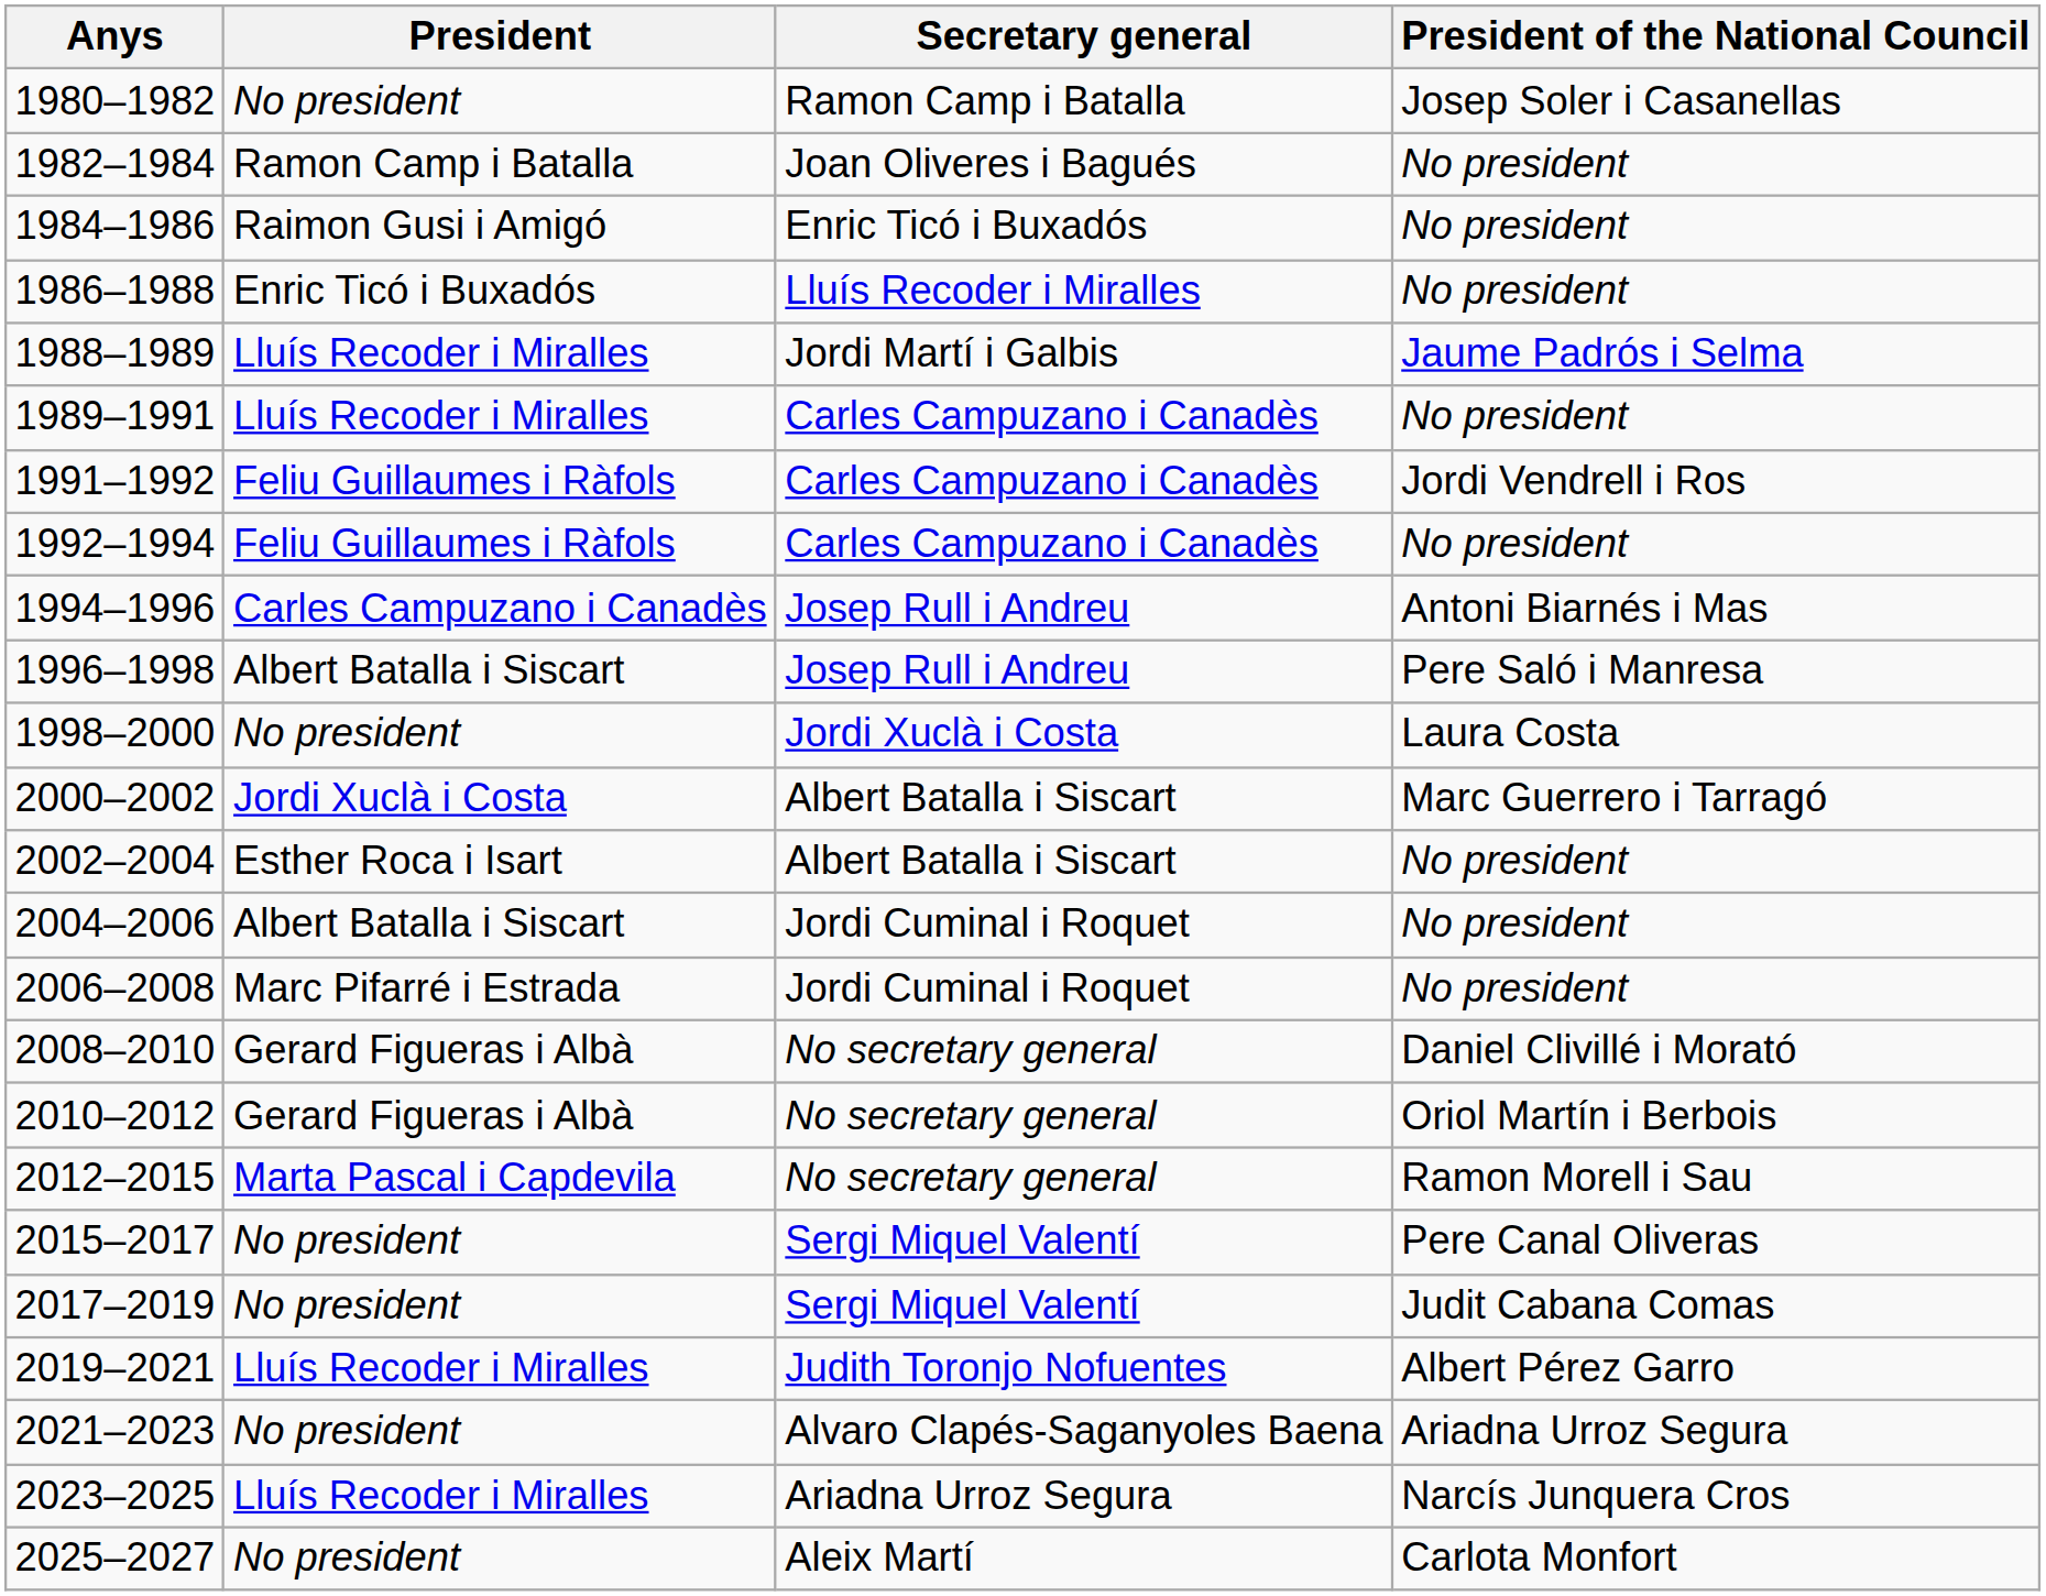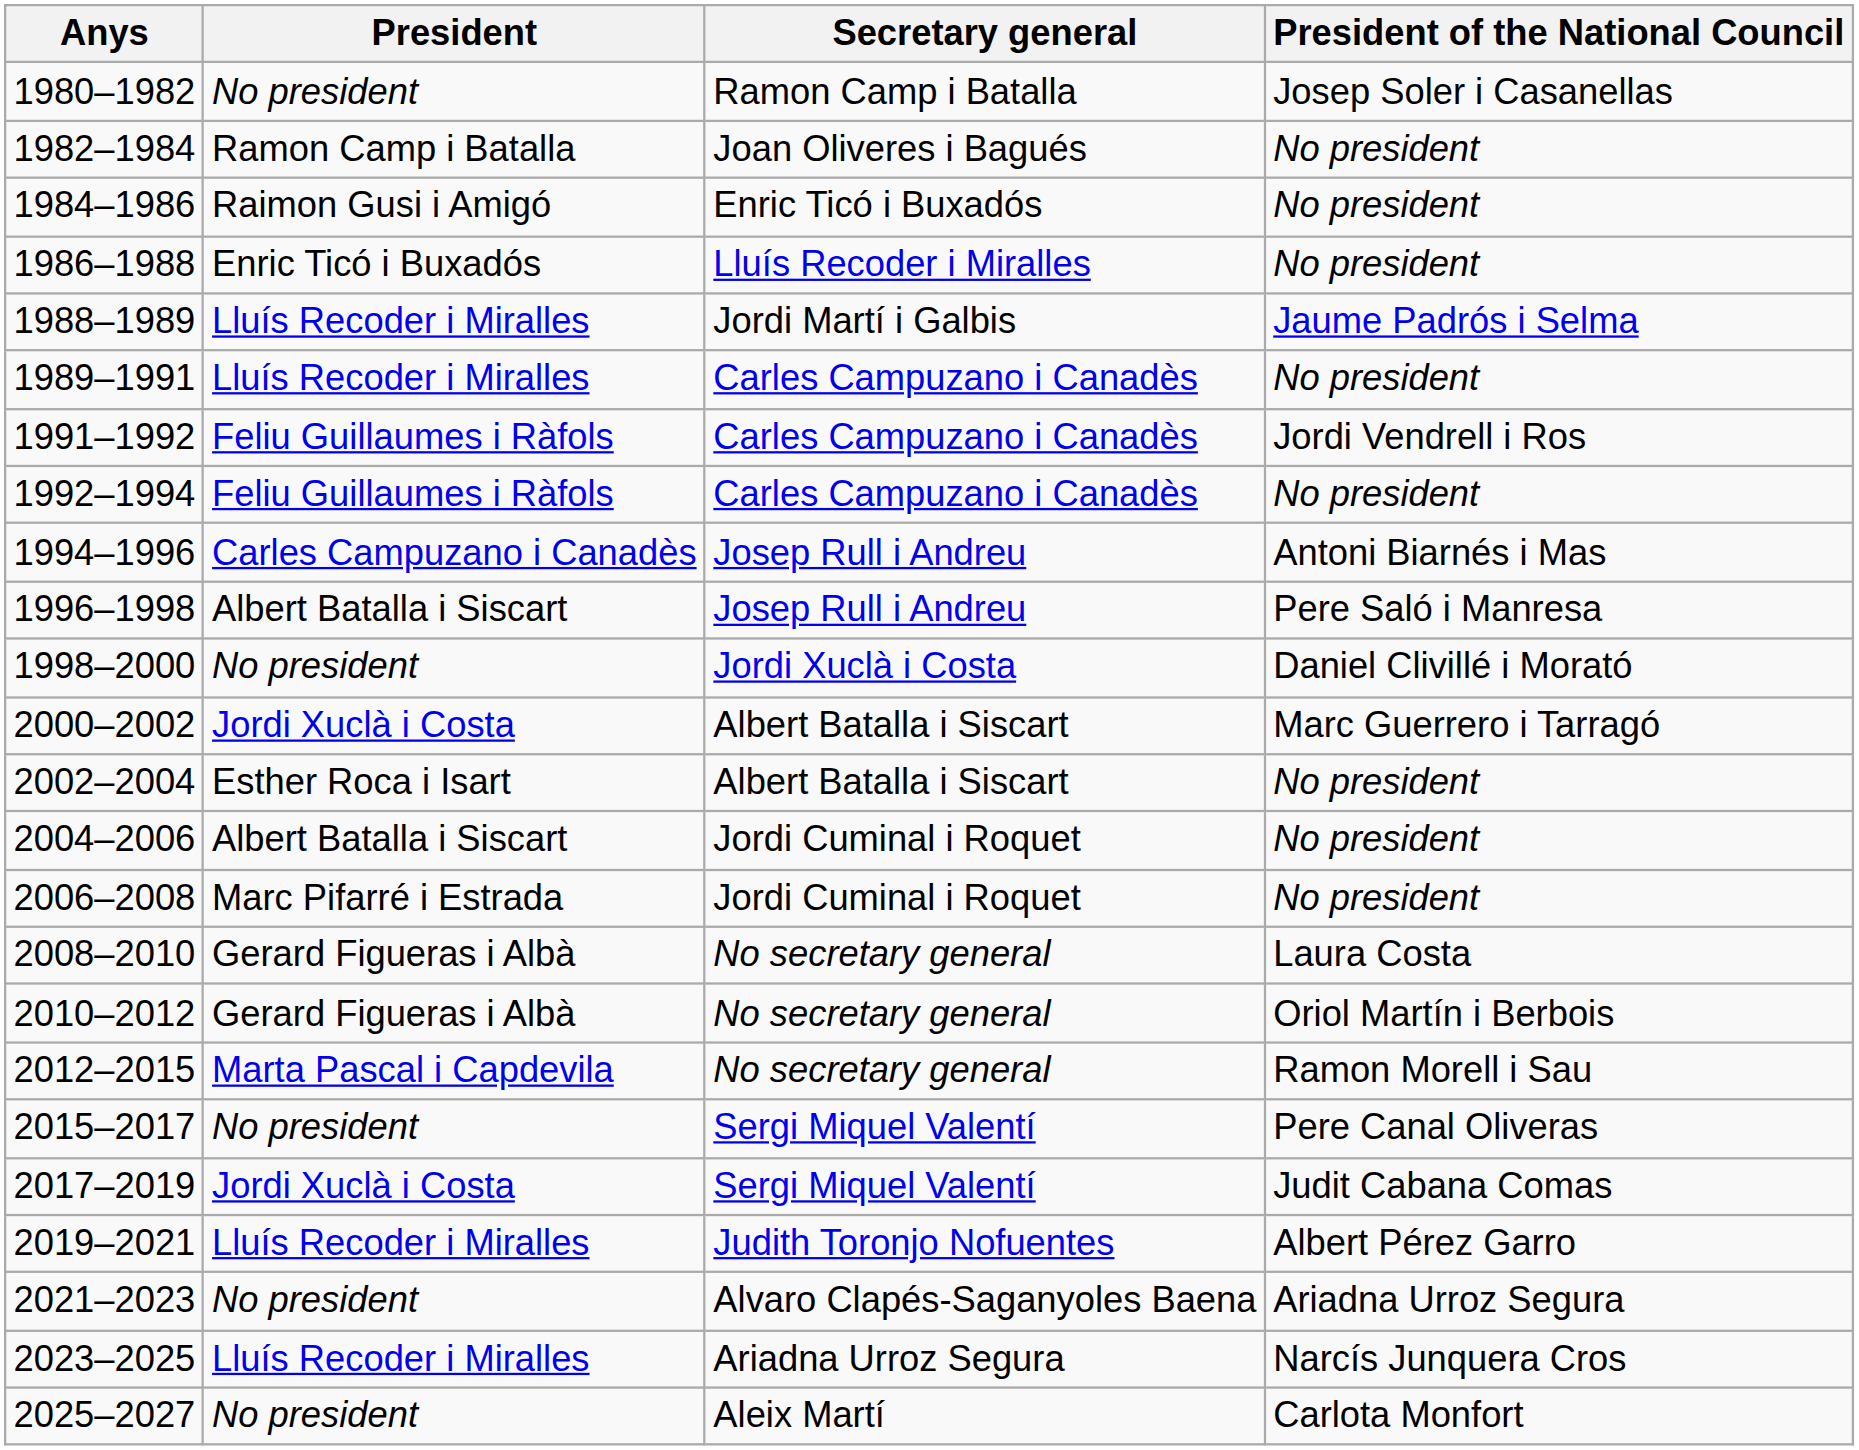1998–2000 | President of the National Council: Laura Costa -> Daniel Clivillé i Morató
2008–2010 | President of the National Council: Daniel Clivillé i Morató -> Laura Costa
2017–2019 | President: No president -> Jordi Xuclà i Costa
